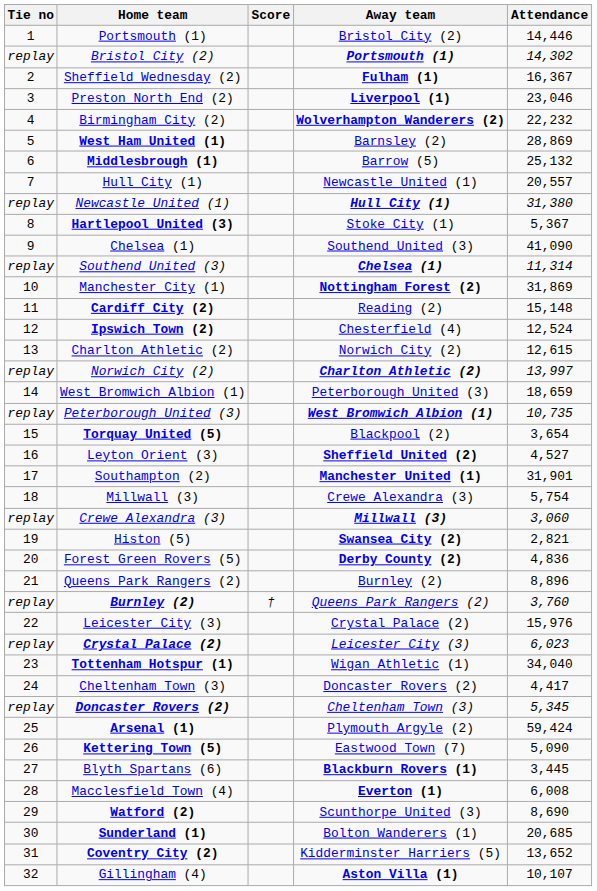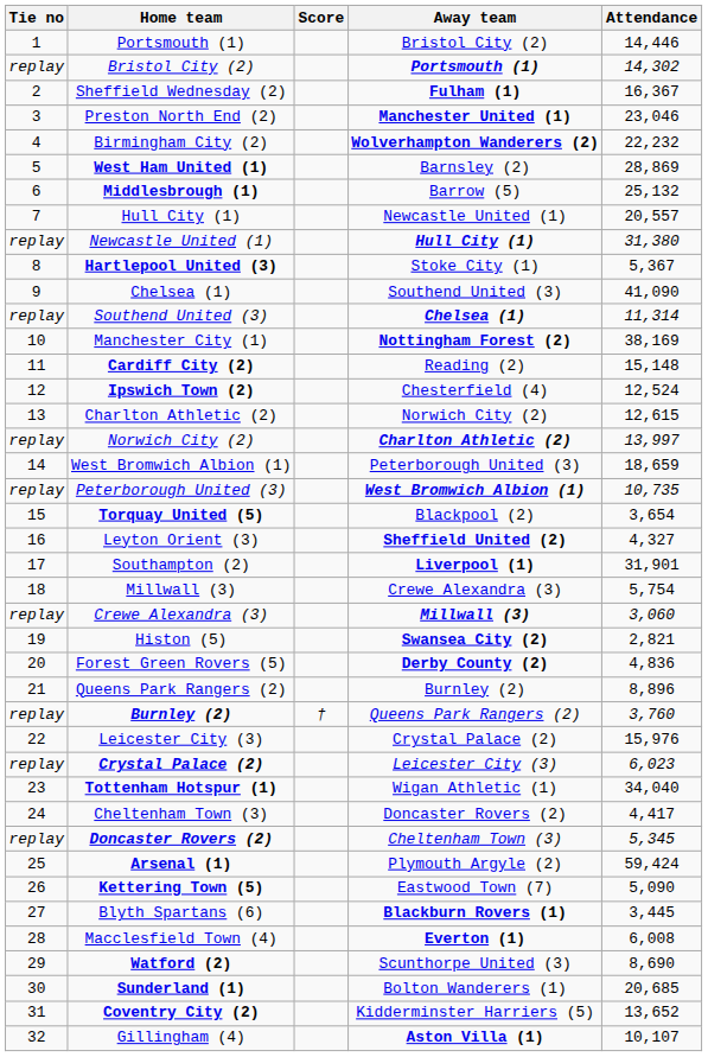Preston North End (2) | Away team: Liverpool (1) -> Manchester United (1)
Manchester City (1) | Attendance: 31,869 -> 38,169
Leyton Orient (3) | Attendance: 4,527 -> 4,327
Southampton (2) | Away team: Manchester United (1) -> Liverpool (1)
